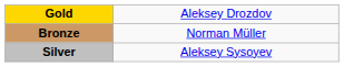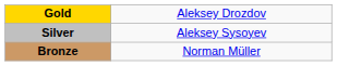rows swapped: Silver <-> Bronze
